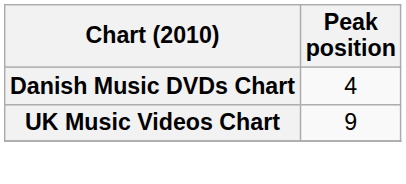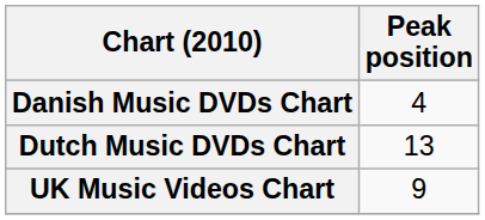+ row: Dutch Music DVDs Chart | 13
